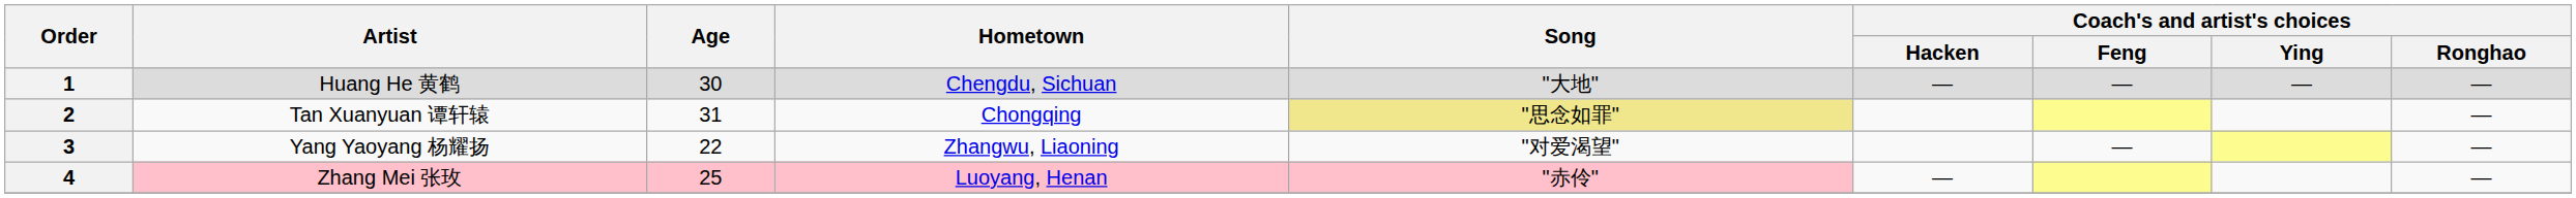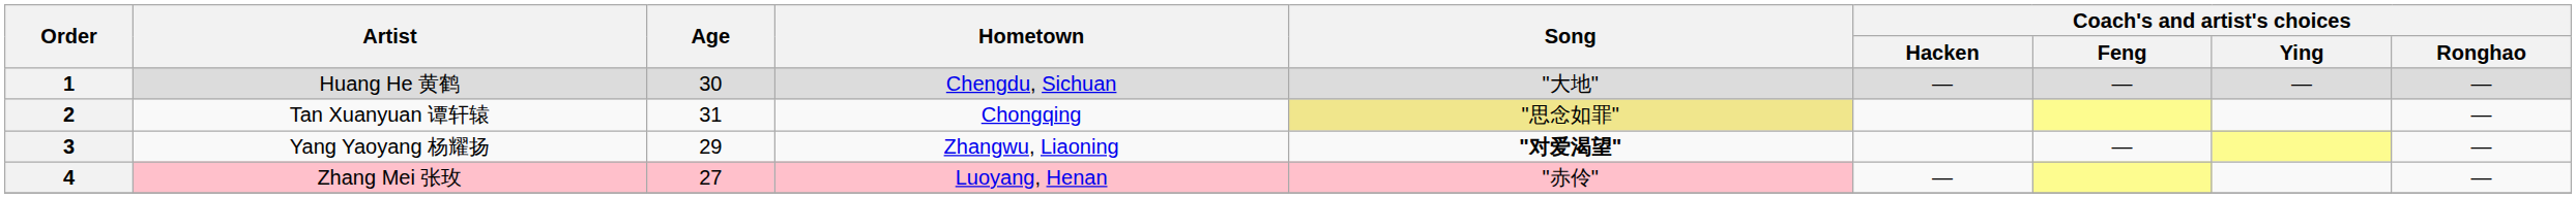3 | Age: 22 -> 29
3 | Song: normal -> bold
4 | Age: 25 -> 27
